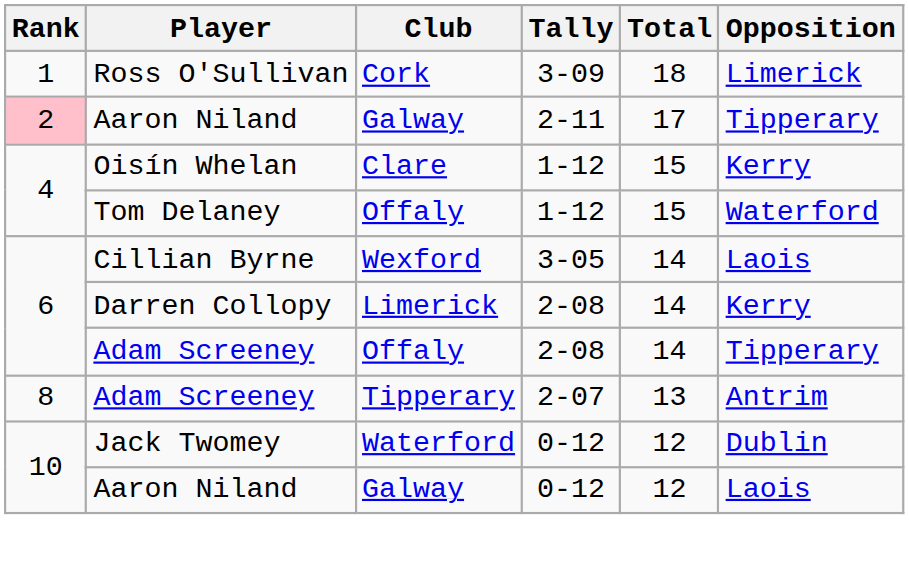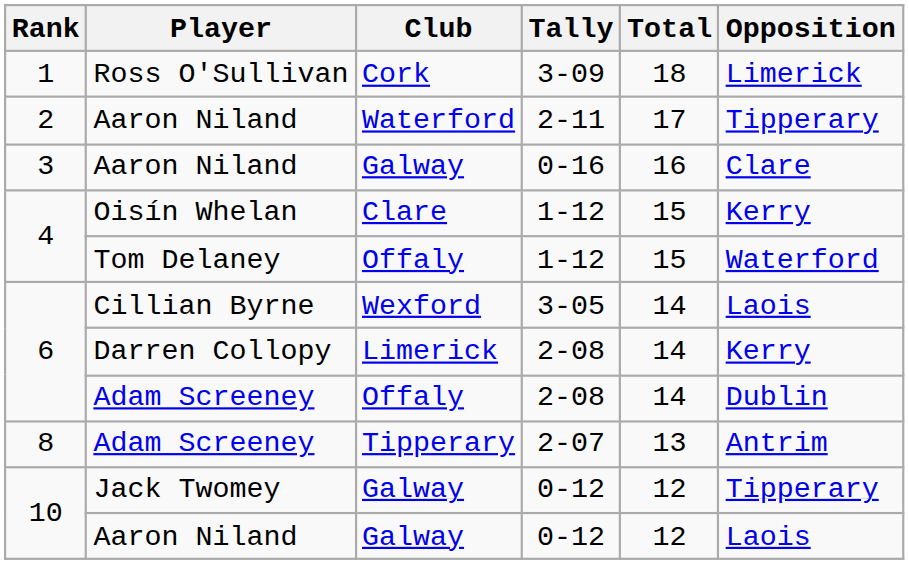Aaron Niland / 2-11 | Rank: pink background -> no background
Aaron Niland / 2-11 | Club: Galway -> Waterford
+ row: 3 | Aaron Niland | Galway | 0-16 | 16 | Clare
Adam Screeney / 2-08 | Opposition: Tipperary -> Dublin
Jack Twomey | Club: Waterford -> Galway
Jack Twomey | Opposition: Dublin -> Tipperary
